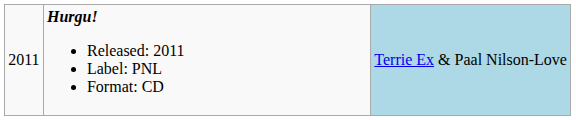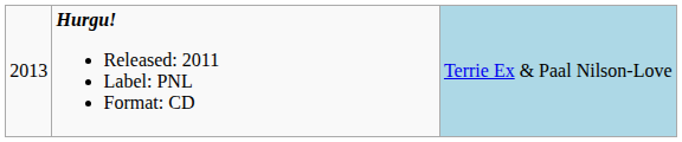Hurgu! Released: 2011 Label: PNL Format: CD | column 1: 2011 -> 2013
